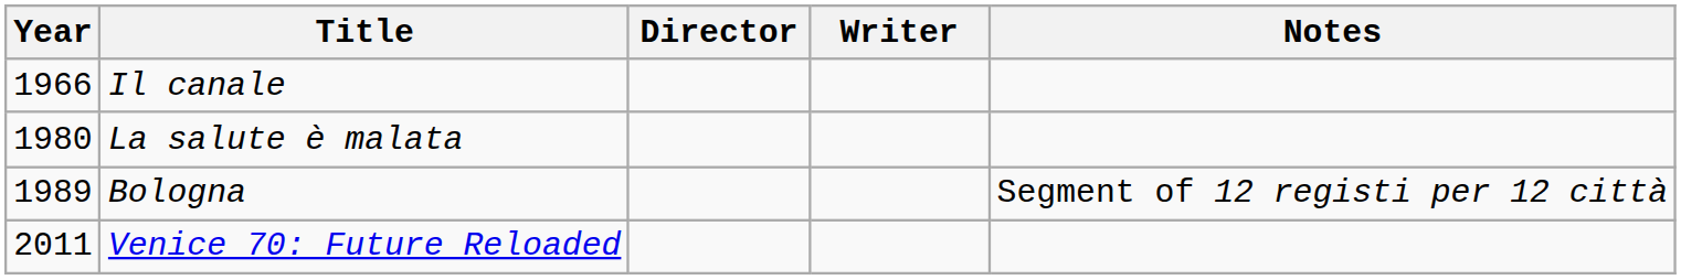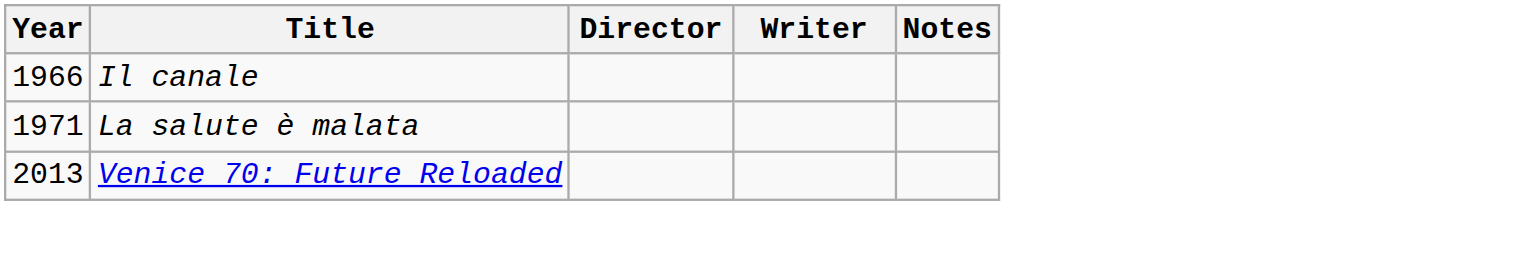La salute è malata | Year: 1980 -> 1971
- row: 1989 | Bologna | Segment of 12 registi per 12 città
Venice 70: Future Reloaded | Year: 2011 -> 2013
